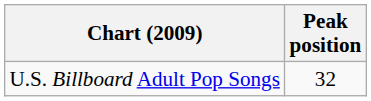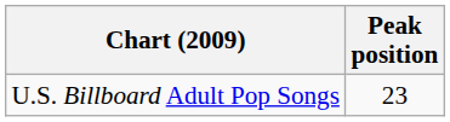U.S. Billboard Adult Pop Songs | Peak position: 32 -> 23
